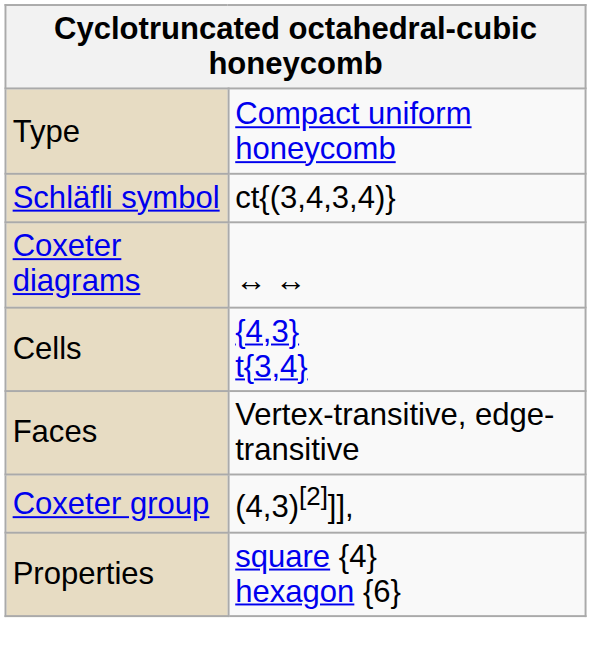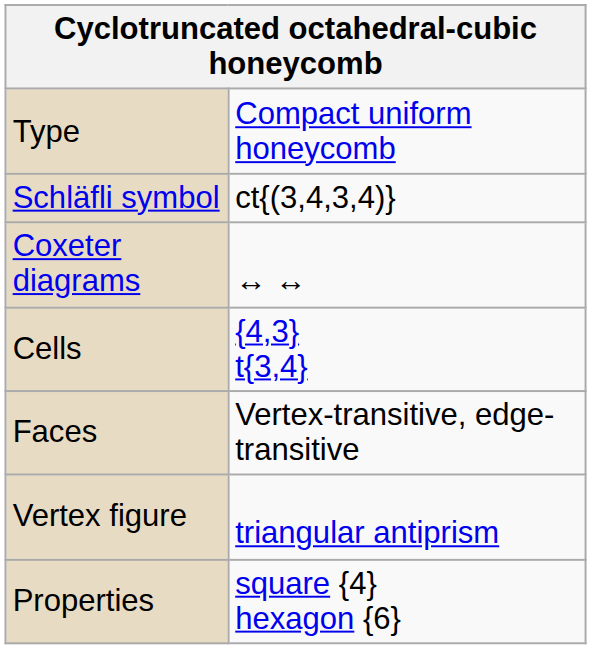+ row: Vertex figure | triangular antiprism
- row: Coxeter group | (4,3)[2]]],
